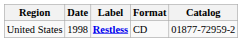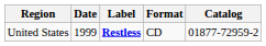United States | Date: 1998 -> 1999
